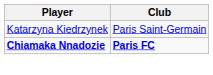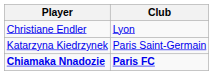+ row: Christiane Endler | Lyon
